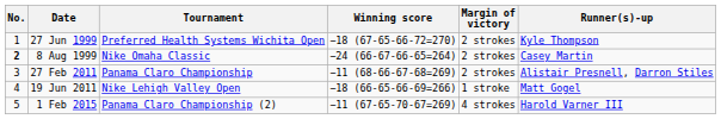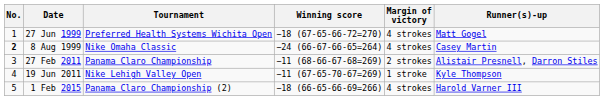27 Jun 1999 | Margin of victory: 2 strokes -> 4 strokes
27 Jun 1999 | Runner(s)-up: Kyle Thompson -> Matt Gogel
8 Aug 1999 | Margin of victory: 2 strokes -> 4 strokes
19 Jun 2011 | Winning score: −18 (66-65-66-69=266) -> −11 (67-65-70-67=269)
19 Jun 2011 | Runner(s)-up: Matt Gogel -> Kyle Thompson
1 Feb 2015 | Winning score: −11 (67-65-70-67=269) -> −18 (66-65-66-69=266)
